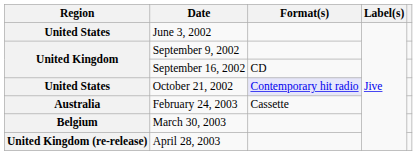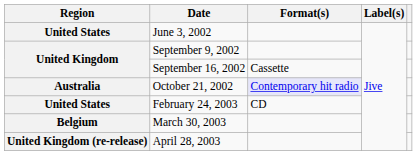September 16, 2002 | Format(s): CD -> Cassette
October 21, 2002 | Region: United States -> Australia
February 24, 2003 | Region: Australia -> United States
February 24, 2003 | Format(s): Cassette -> CD
